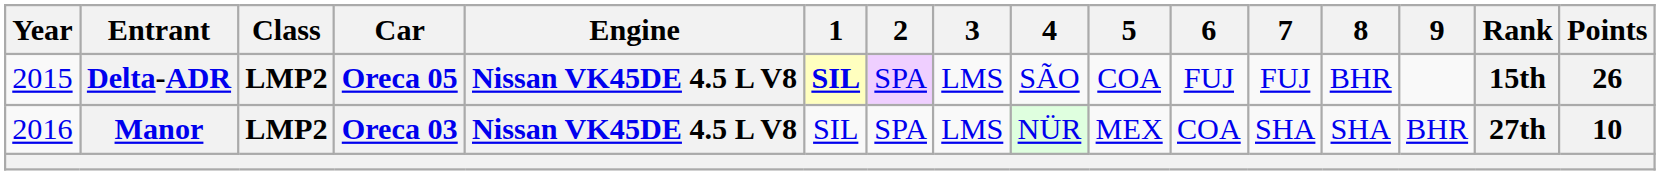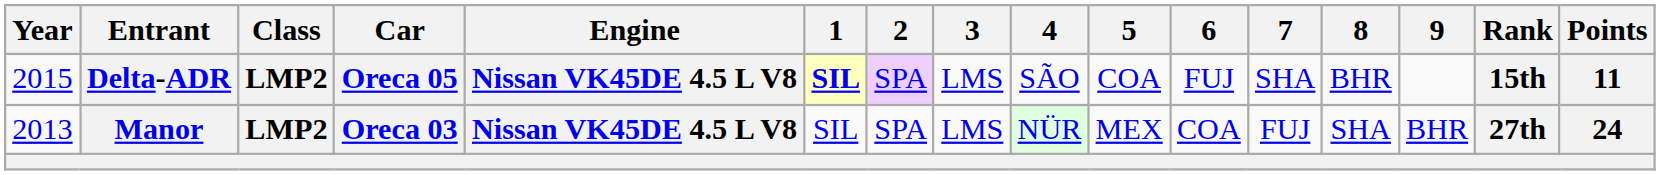Delta-ADR | 7: FUJ -> SHA
Delta-ADR | Points: 26 -> 11
Manor | Year: 2016 -> 2013
Manor | 7: SHA -> FUJ
Manor | Points: 10 -> 24
